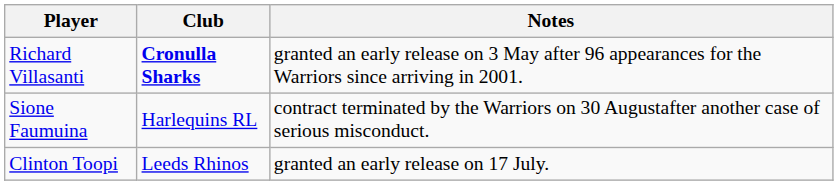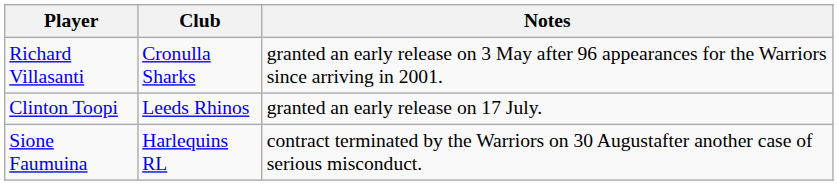Richard Villasanti | Club: bold -> normal
rows swapped: Clinton Toopi <-> Sione Faumuina
